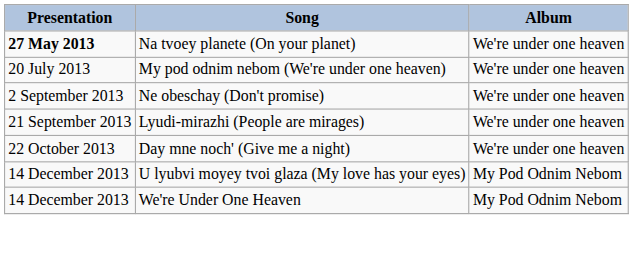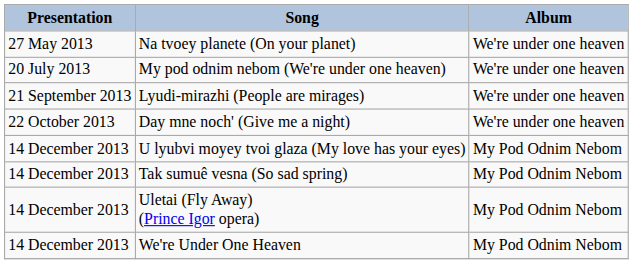Na tvoey planete (On your planet) | Presentation: bold -> normal
- row: 2 September 2013 | Ne obeschay (Don't promise) | We're under one heaven
+ row: 14 December 2013 | Tak sumuê vesna (So sad spring) | My Pod Odnim Nebom
+ row: 14 December 2013 | Uletai (Fly Away) (Prince Igor opera) | My Pod Odnim Nebom
